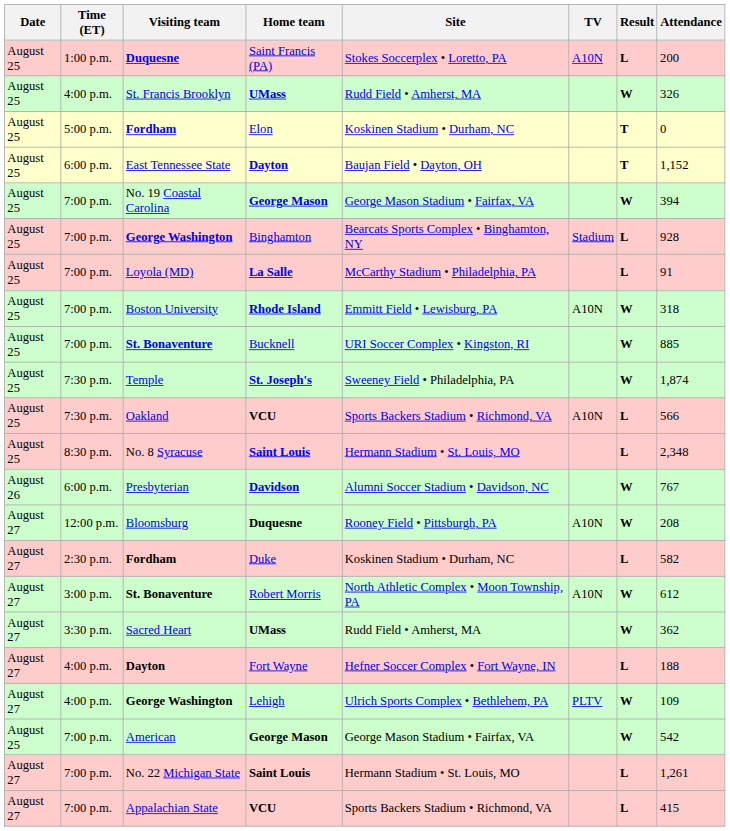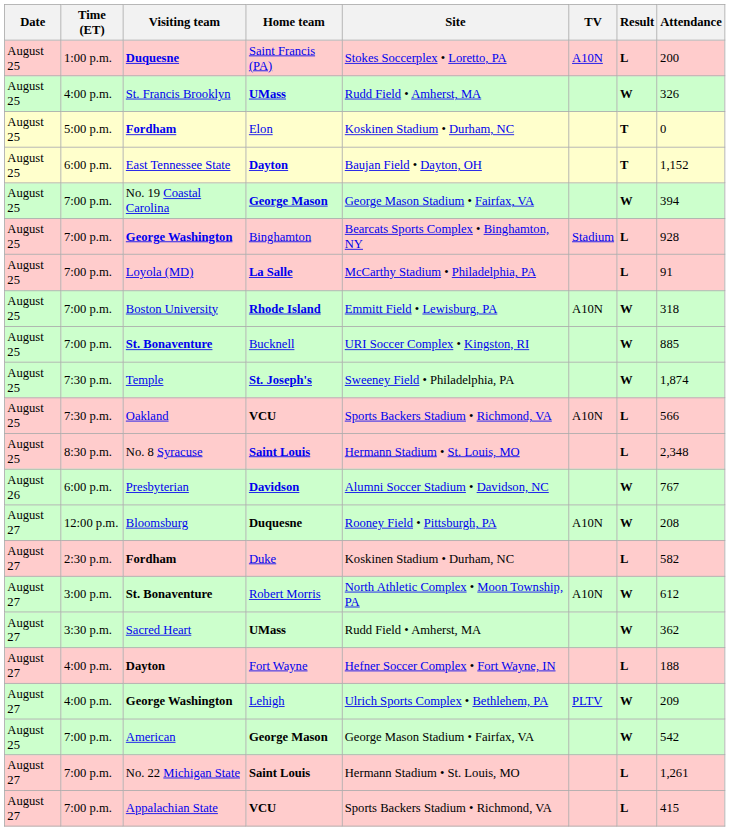George Washington / Lehigh | Attendance: 109 -> 209
